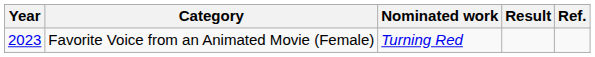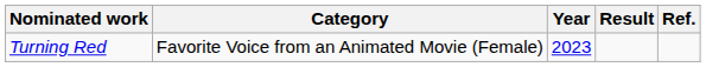columns swapped: Year <-> Nominated work
